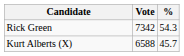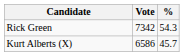Kurt Alberts (X) | Vote: 6588 -> 6586
